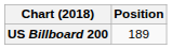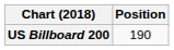US Billboard 200 | Position: 189 -> 190
